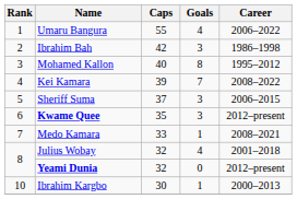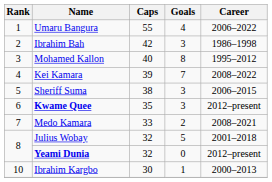Sheriff Suma | Caps: 37 -> 38
Medo Kamara | Goals: 1 -> 2
Julius Wobay | Goals: 4 -> 5
